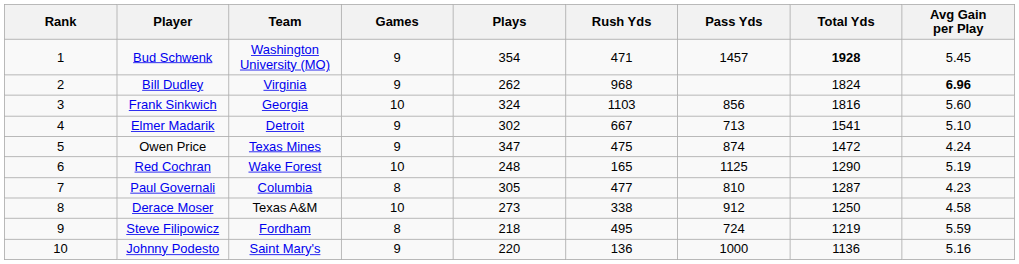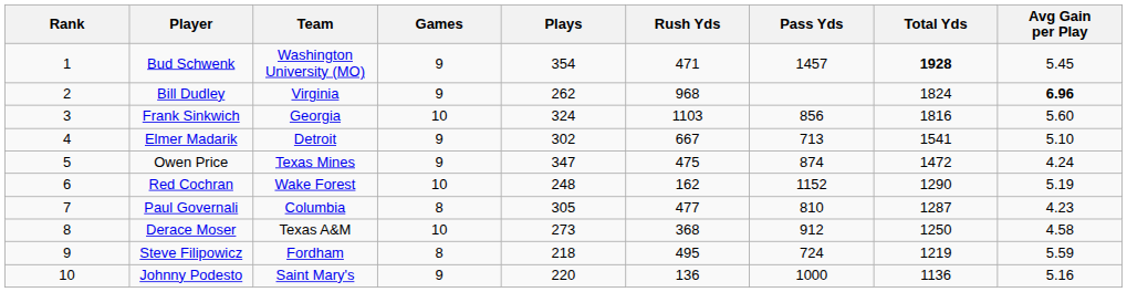Red Cochran | Rush Yds: 165 -> 162
Red Cochran | Pass Yds: 1125 -> 1152
Derace Moser | Rush Yds: 338 -> 368
